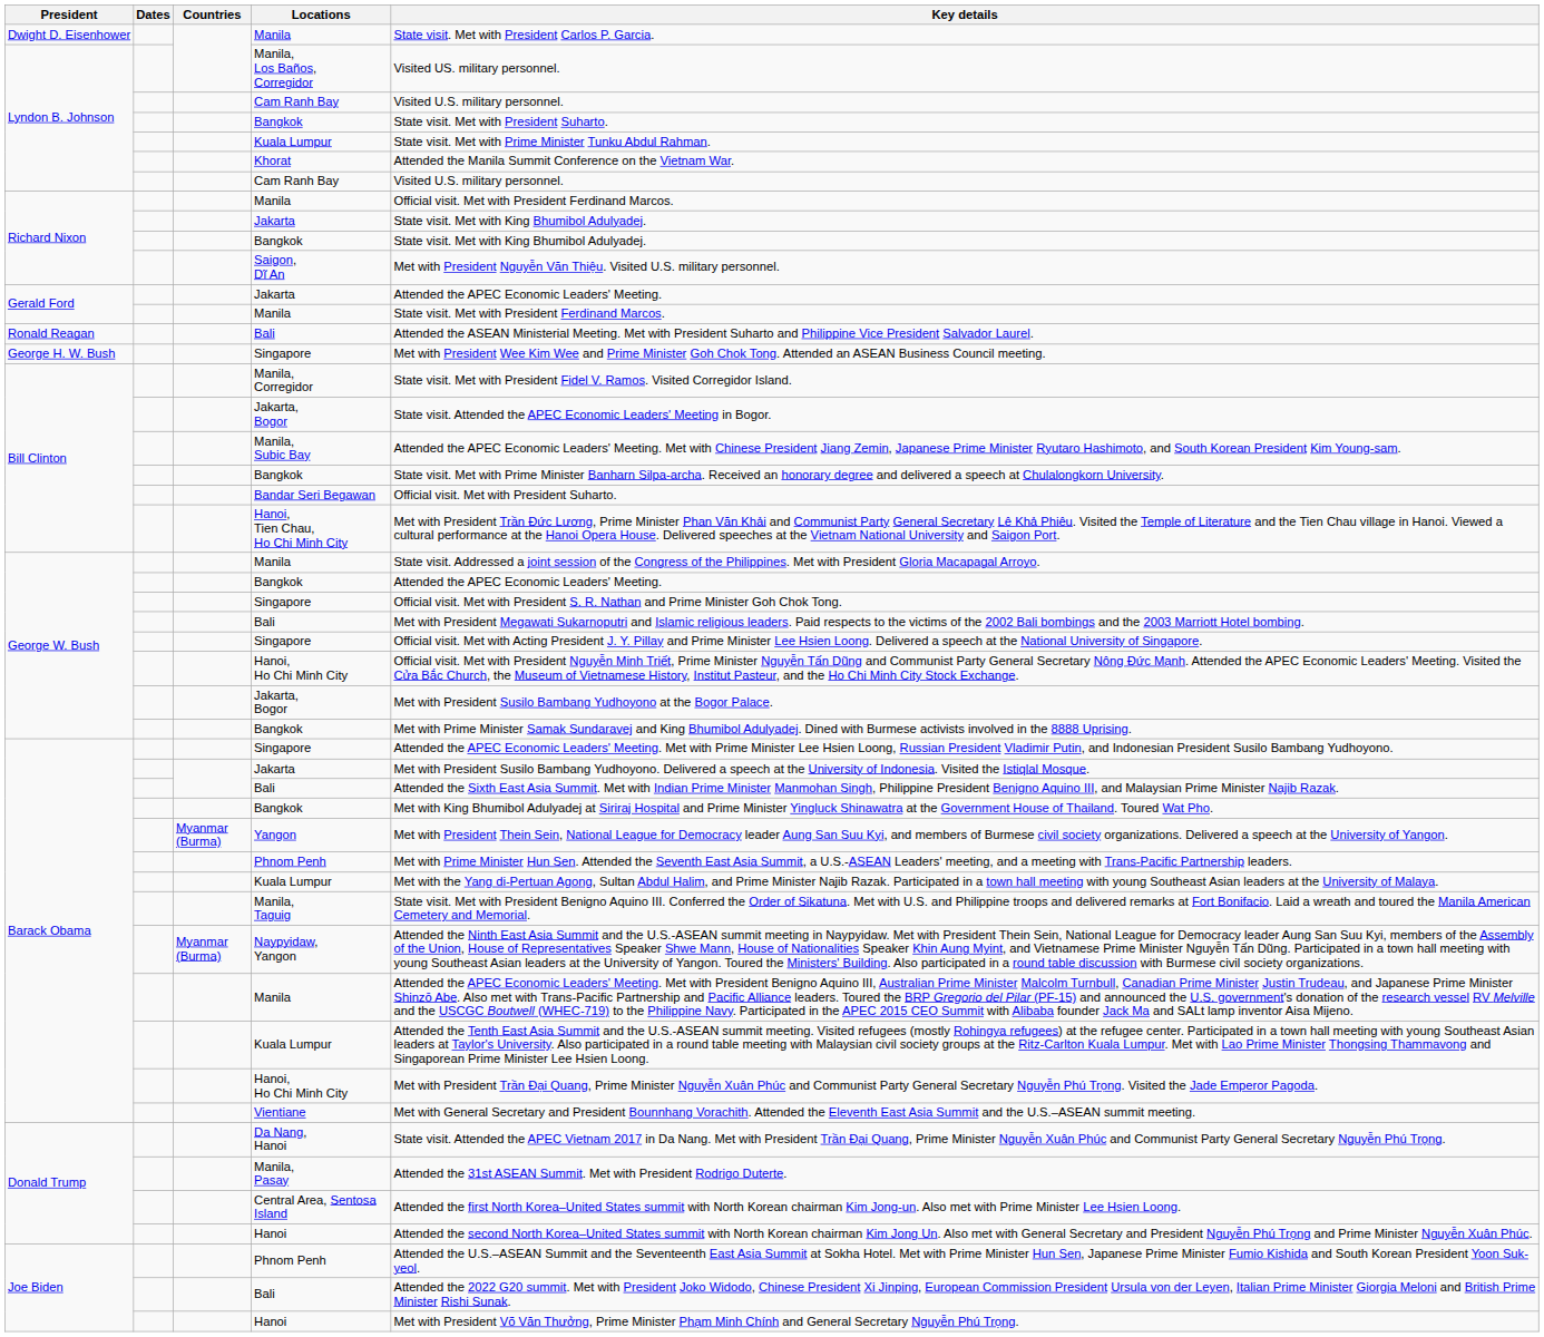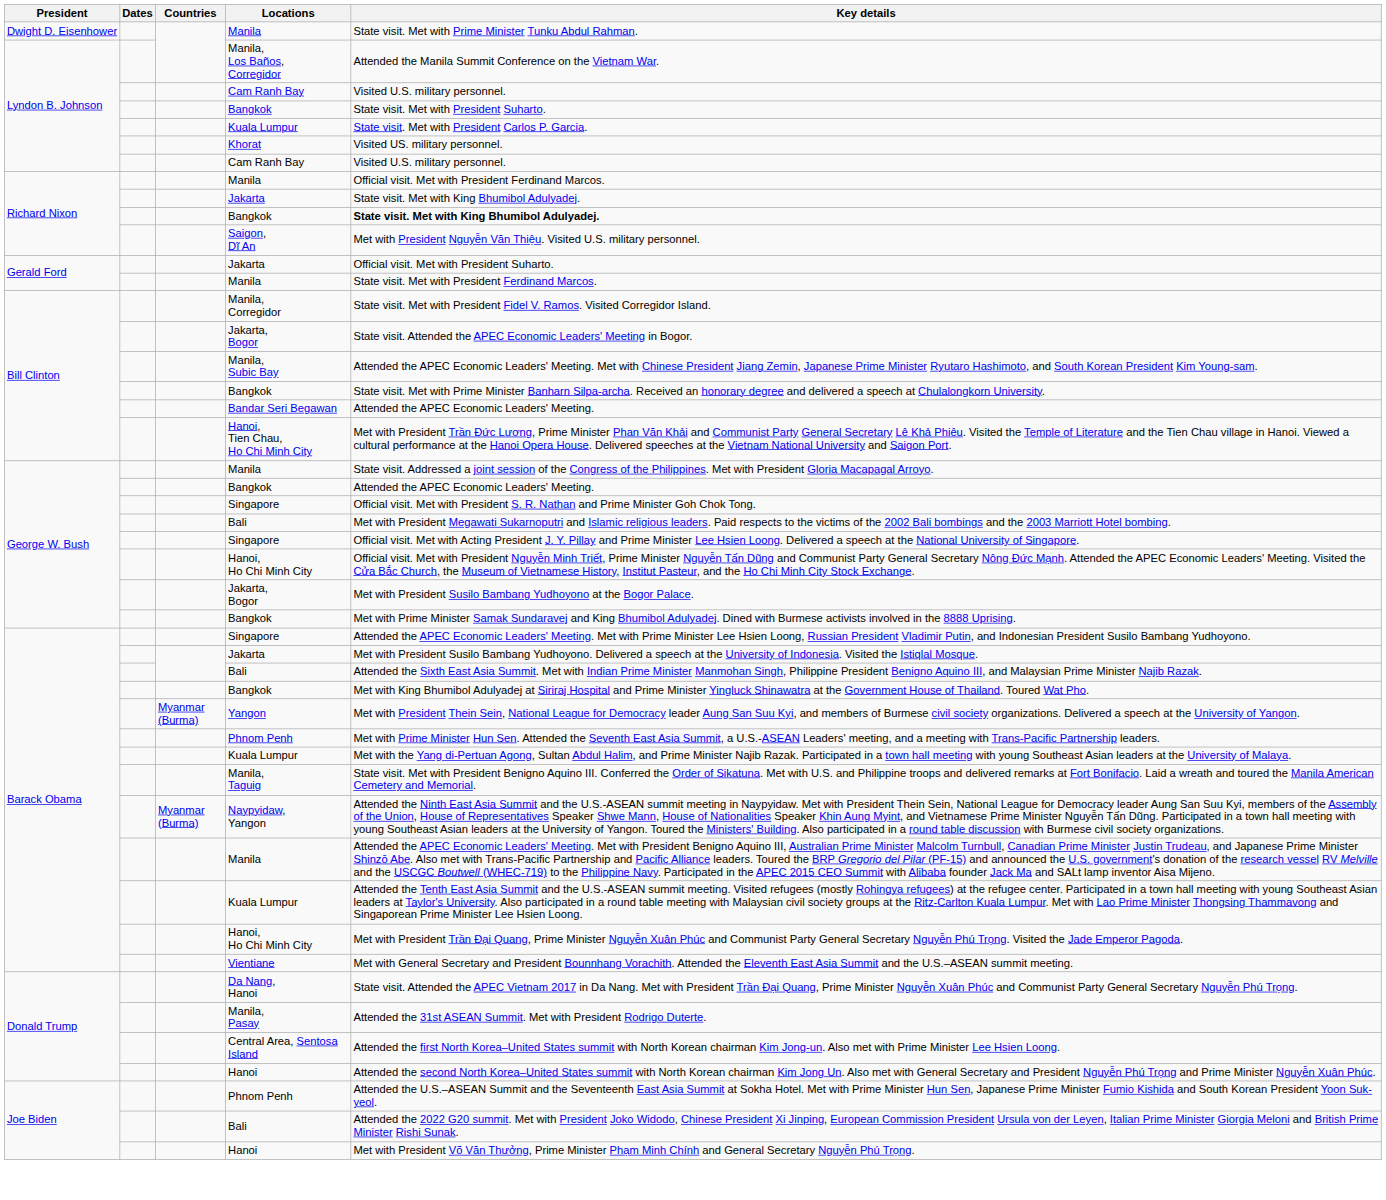Dwight D. Eisenhower / Manila | Key details: State visit. Met with President Carlos P. Garcia. -> State visit. Met with Prime Minister Tunku Abdul Rahman.
Manila, Los Baños, Corregidor | Key details: Visited US. military personnel. -> Attended the Manila Summit Conference on the Vietnam War.
Lyndon B. Johnson / Kuala Lumpur | Key details: State visit. Met with Prime Minister Tunku Abdul Rahman. -> State visit. Met with President Carlos P. Garcia.
Khorat | Key details: Attended the Manila Summit Conference on the Vietnam War. -> Visited US. military personnel.
Richard Nixon / Bangkok | Key details: normal -> bold
Gerald Ford / Jakarta | Key details: Attended the APEC Economic Leaders' Meeting. -> Official visit. Met with President Suharto.
- row: Ronald Reagan | Bali | Attended the ASEAN Ministerial Meeting. Met with President Suharto and Philippine Vice President Salvador Laurel.
- row: George H. W. Bush | Singapore | Met with President Wee Kim Wee and Prime Minister Goh Chok Tong. Attended an ASEAN Business Council meeting.
Bandar Seri Begawan | Key details: Official visit. Met with President Suharto. -> Attended the APEC Economic Leaders' Meeting.
